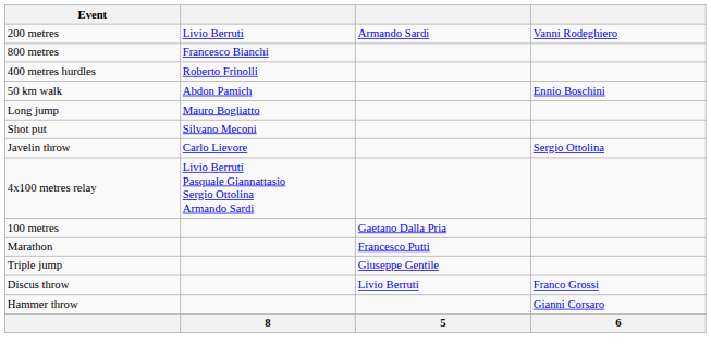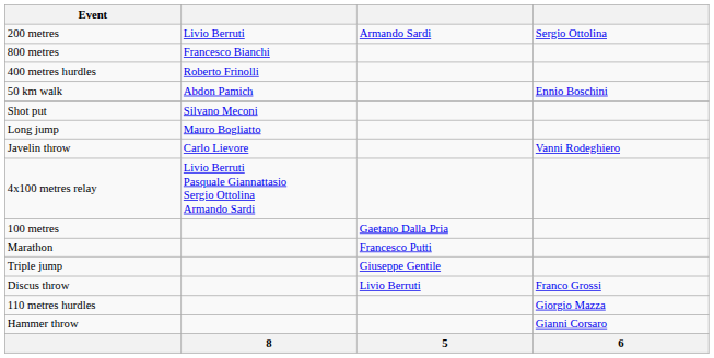200 metres | column 4: Vanni Rodeghiero -> Sergio Ottolina
rows swapped: Long jump <-> Shot put
Javelin throw | column 4: Sergio Ottolina -> Vanni Rodeghiero
+ row: 110 metres hurdles | Giorgio Mazza
